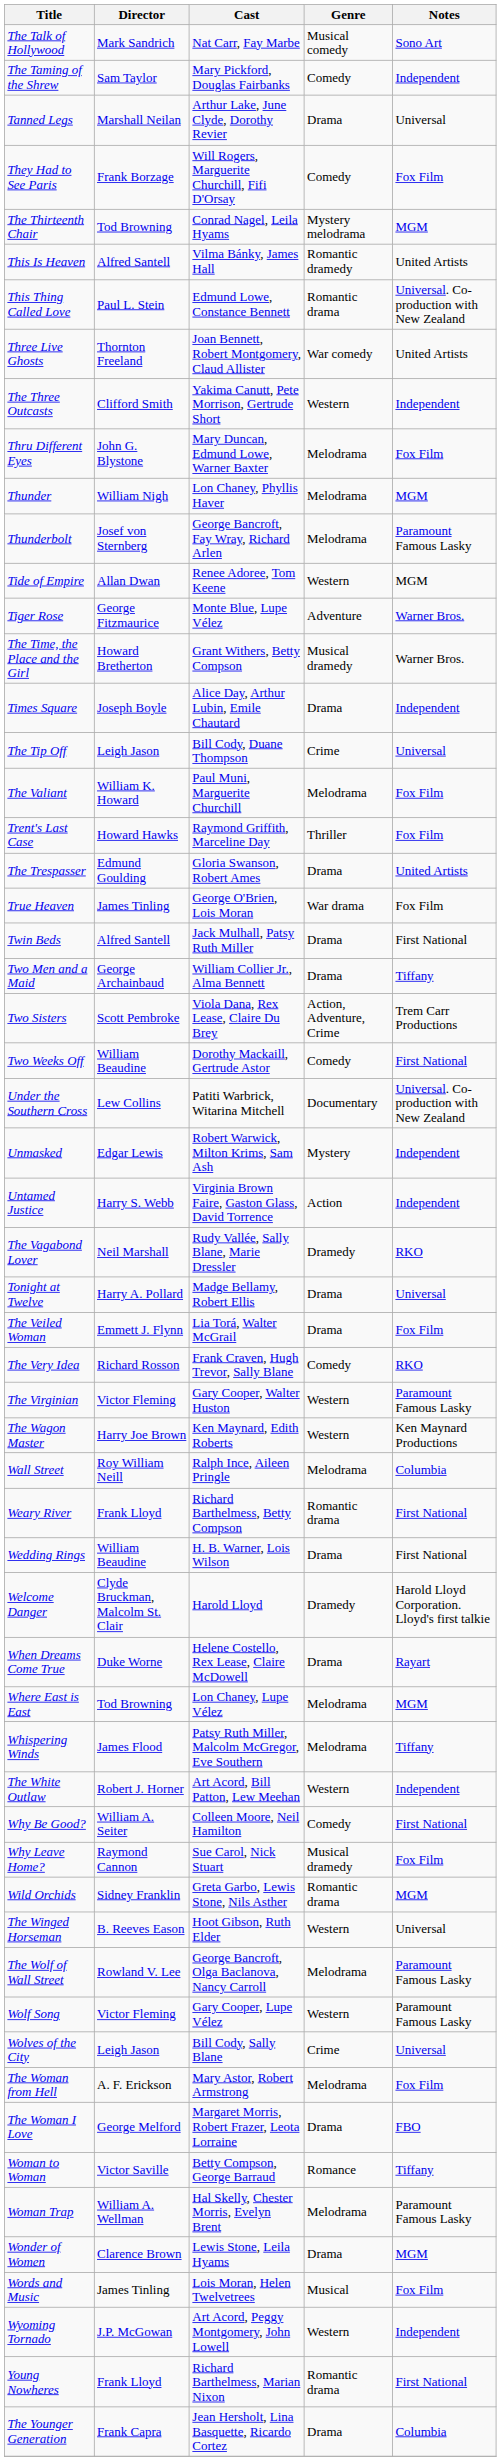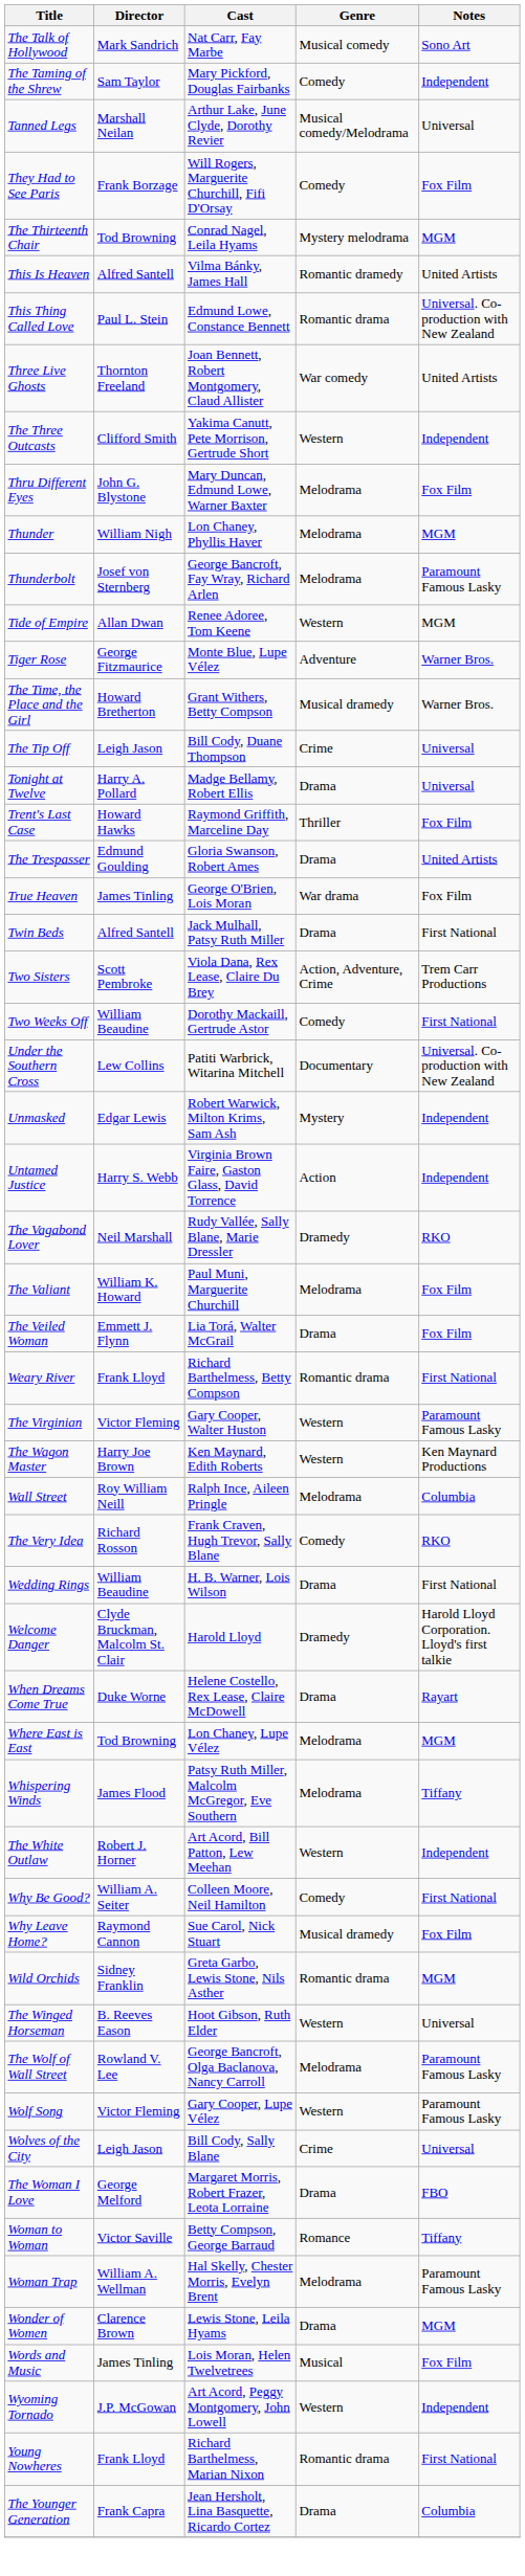Tanned Legs | Genre: Drama -> Musical comedy/Melodrama
- row: Times Square | Joseph Boyle | Alice Day, Arthur Lubin, Emile Chautard | Drama | Independent
rows swapped: Tonight at Twelve <-> The Valiant
- row: Two Men and a Maid | George Archainbaud | William Collier Jr., Alma Bennett | Drama | Tiffany
rows swapped: The Very Idea <-> Weary River
- row: The Woman from Hell | A. F. Erickson | Mary Astor, Robert Armstrong | Melodrama | Fox Film
